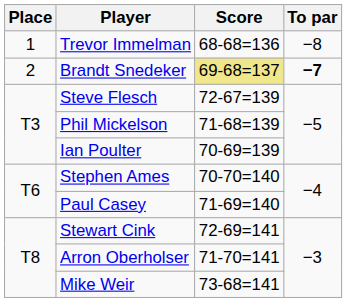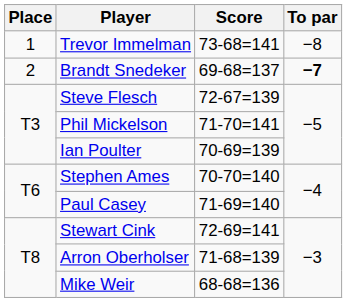Trevor Immelman | Score: 68-68=136 -> 73-68=141
Brandt Snedeker | Score: khaki background -> no background
Phil Mickelson | Score: 71-68=139 -> 71-70=141
Arron Oberholser | Score: 71-70=141 -> 71-68=139
Mike Weir | Score: 73-68=141 -> 68-68=136
